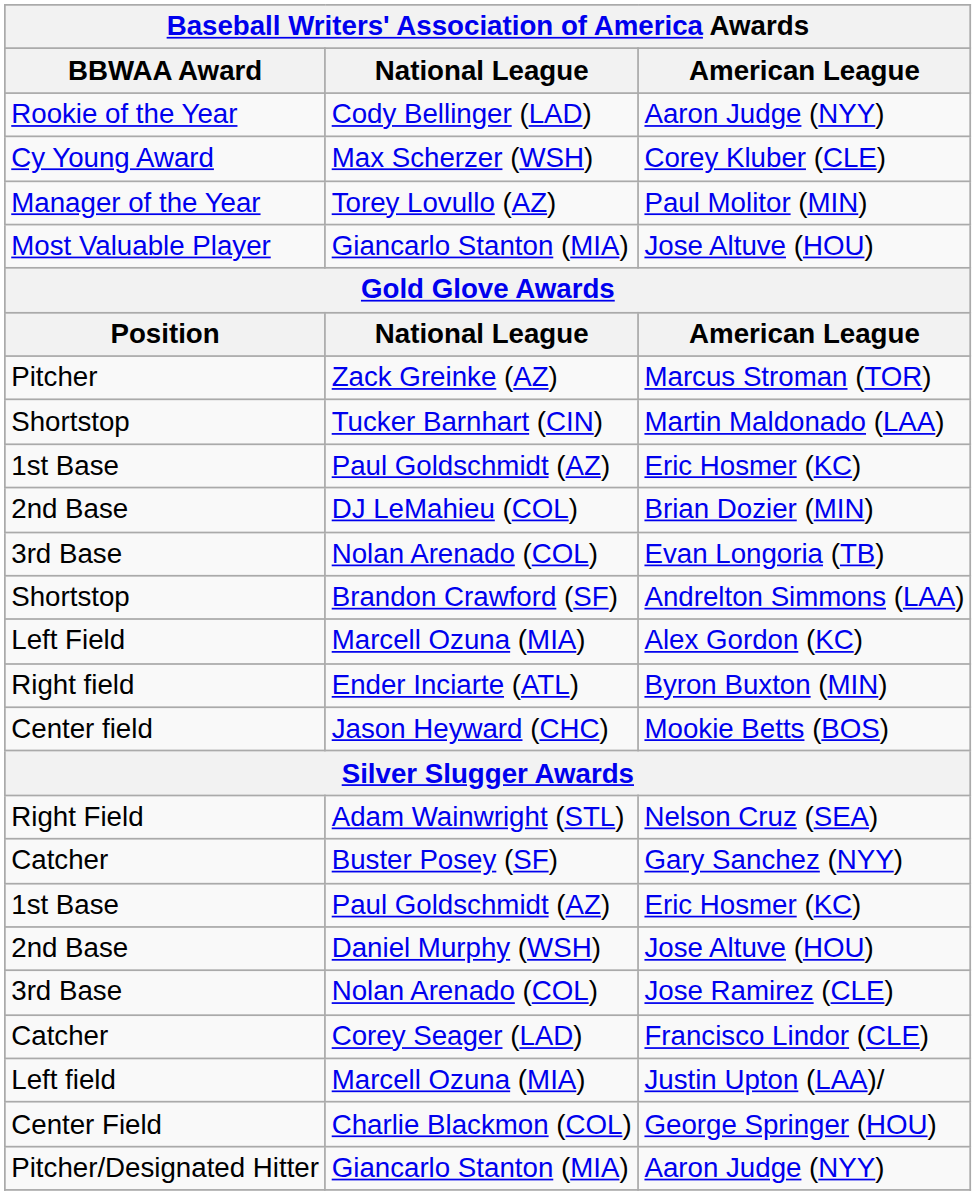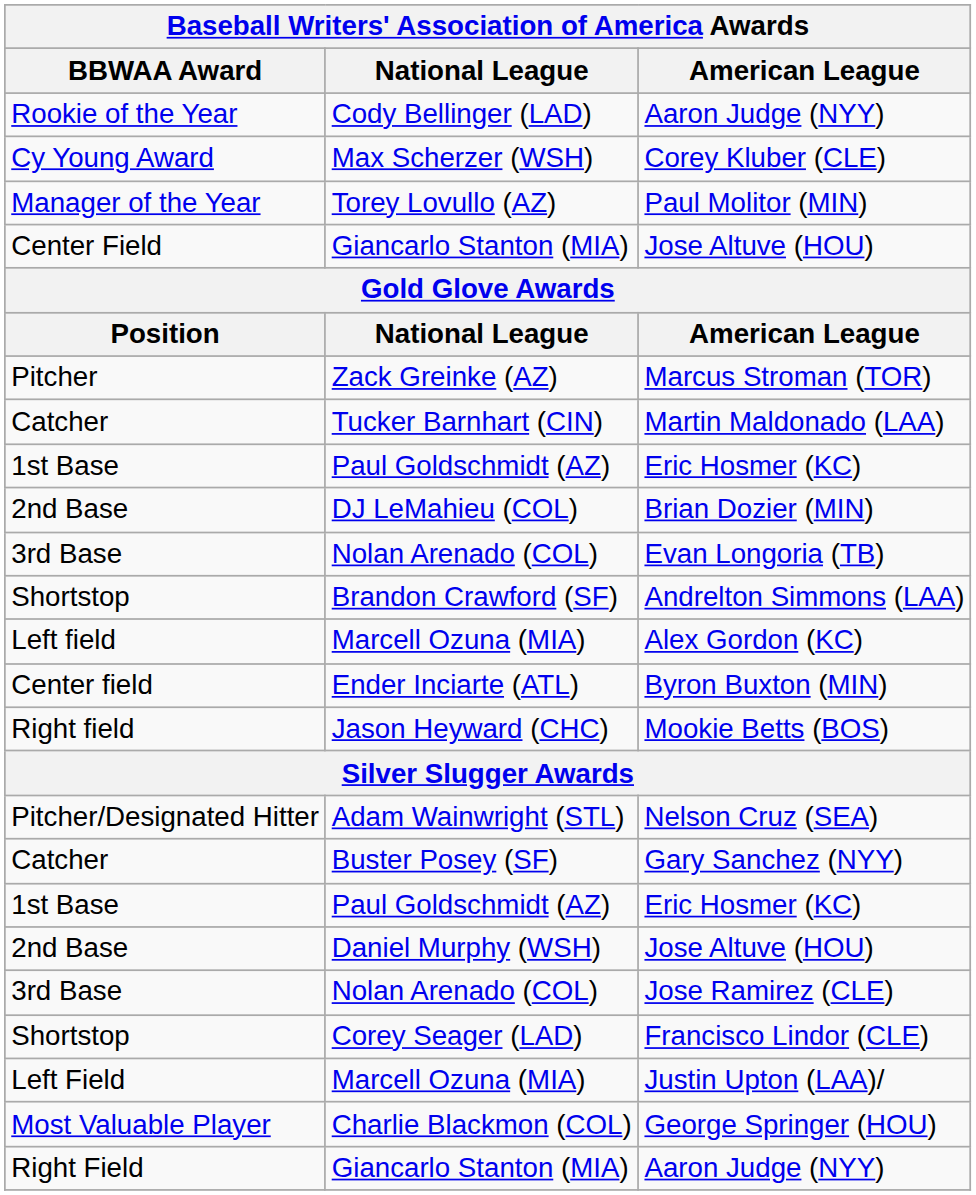Giancarlo Stanton (MIA) / Jose Altuve (HOU) | BBWAA Award: Most Valuable Player -> Center Field
Martin Maldonado (LAA) | BBWAA Award: Shortstop -> Catcher
Alex Gordon (KC) | BBWAA Award: Left Field -> Left field
Byron Buxton (MIN) | BBWAA Award: Right field -> Center field
Mookie Betts (BOS) | BBWAA Award: Center field -> Right field
Nelson Cruz (SEA) | BBWAA Award: Right Field -> Pitcher/Designated Hitter
Francisco Lindor (CLE) | BBWAA Award: Catcher -> Shortstop
Justin Upton (LAA)/ | BBWAA Award: Left field -> Left Field
George Springer (HOU) | BBWAA Award: Center Field -> Most Valuable Player
Giancarlo Stanton (MIA) / Aaron Judge (NYY) | BBWAA Award: Pitcher/Designated Hitter -> Right Field
